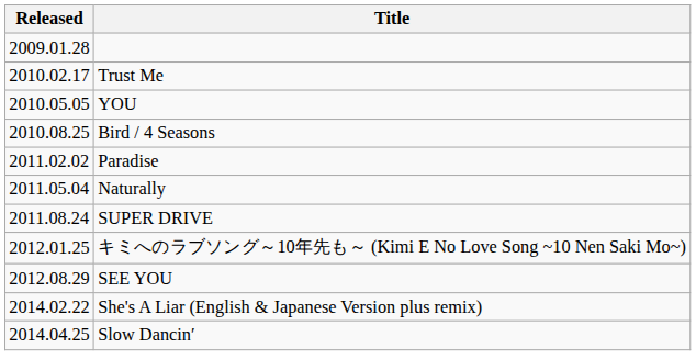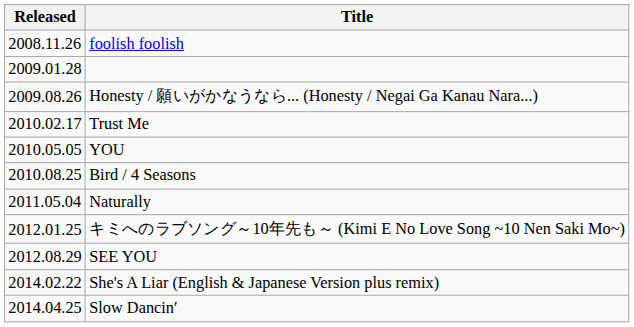+ row: 2008.11.26 | foolish foolish
+ row: 2009.08.26 | Honesty / 願いがかなうなら... (Honesty / Negai Ga Kanau Nara...)
- row: 2011.02.02 | Paradise
- row: 2011.08.24 | SUPER DRIVE
